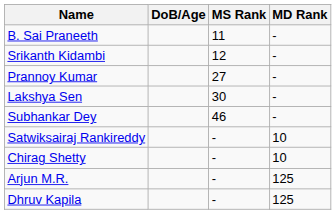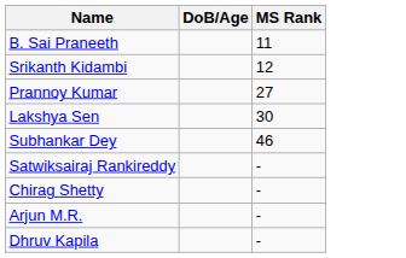- column: MD Rank | - | - | - | - | - | 10 | 10 | 125 | 125
